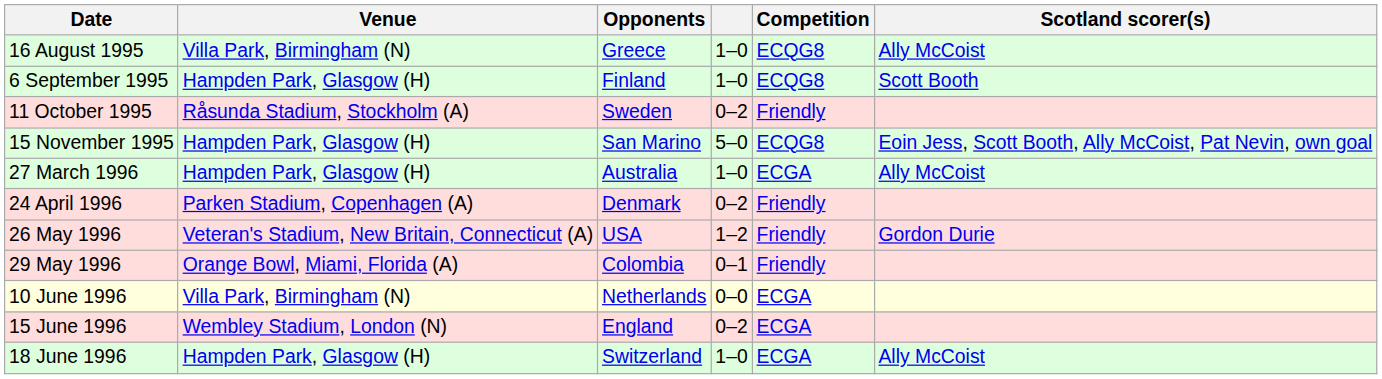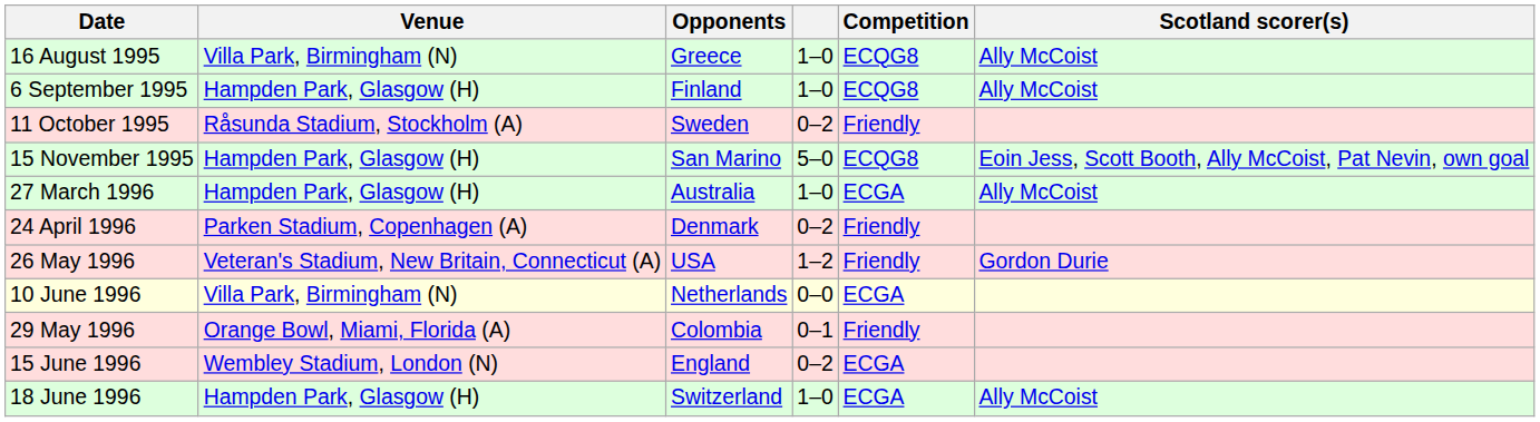6 September 1995 | Scotland scorer(s): Scott Booth -> Ally McCoist
rows swapped: 29 May 1996 <-> 10 June 1996
